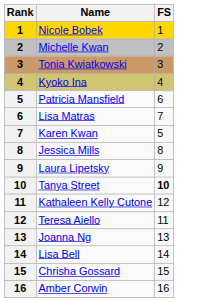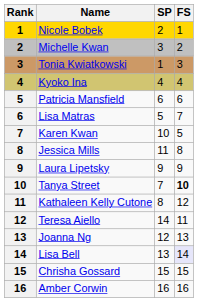+ column: SP | 2 | 3 | 1 | 4 | 6 | 5 | 10 | 11 | 9 | 7 | 8 | 14 | 12 | 13 | 15 | 16
Lisa Bell | FS: no background -> lavender background
